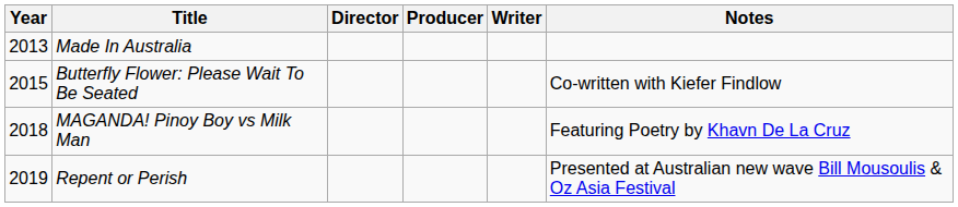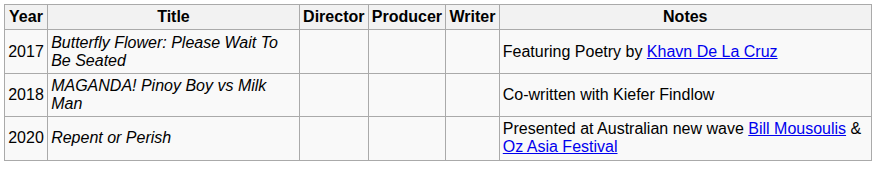- row: 2013 | Made In Australia
Butterfly Flower: Please Wait To Be Seated | Year: 2015 -> 2017
Butterfly Flower: Please Wait To Be Seated | Notes: Co-written with Kiefer Findlow -> Featuring Poetry by Khavn De La Cruz
MAGANDA! Pinoy Boy vs Milk Man | Notes: Featuring Poetry by Khavn De La Cruz -> Co-written with Kiefer Findlow
Repent or Perish | Year: 2019 -> 2020
